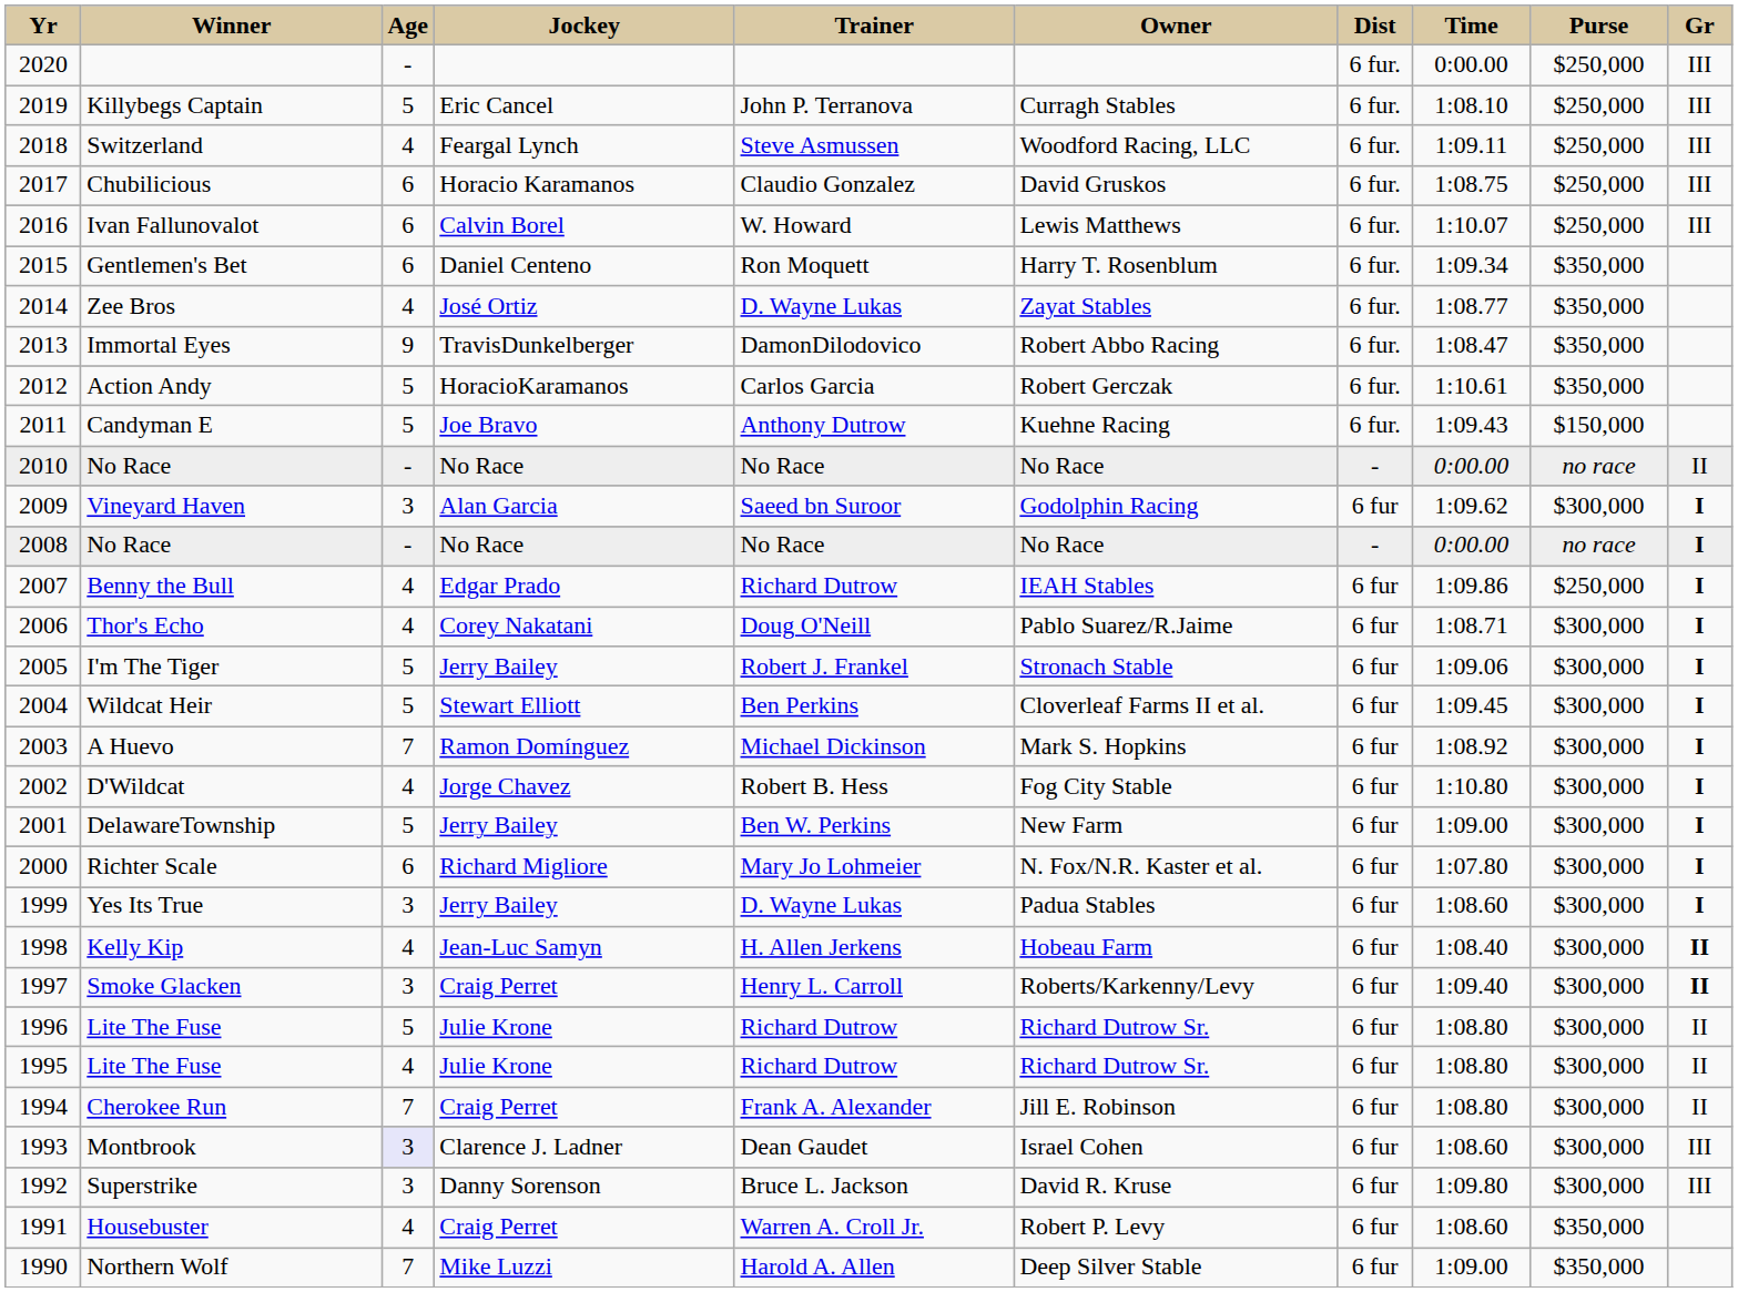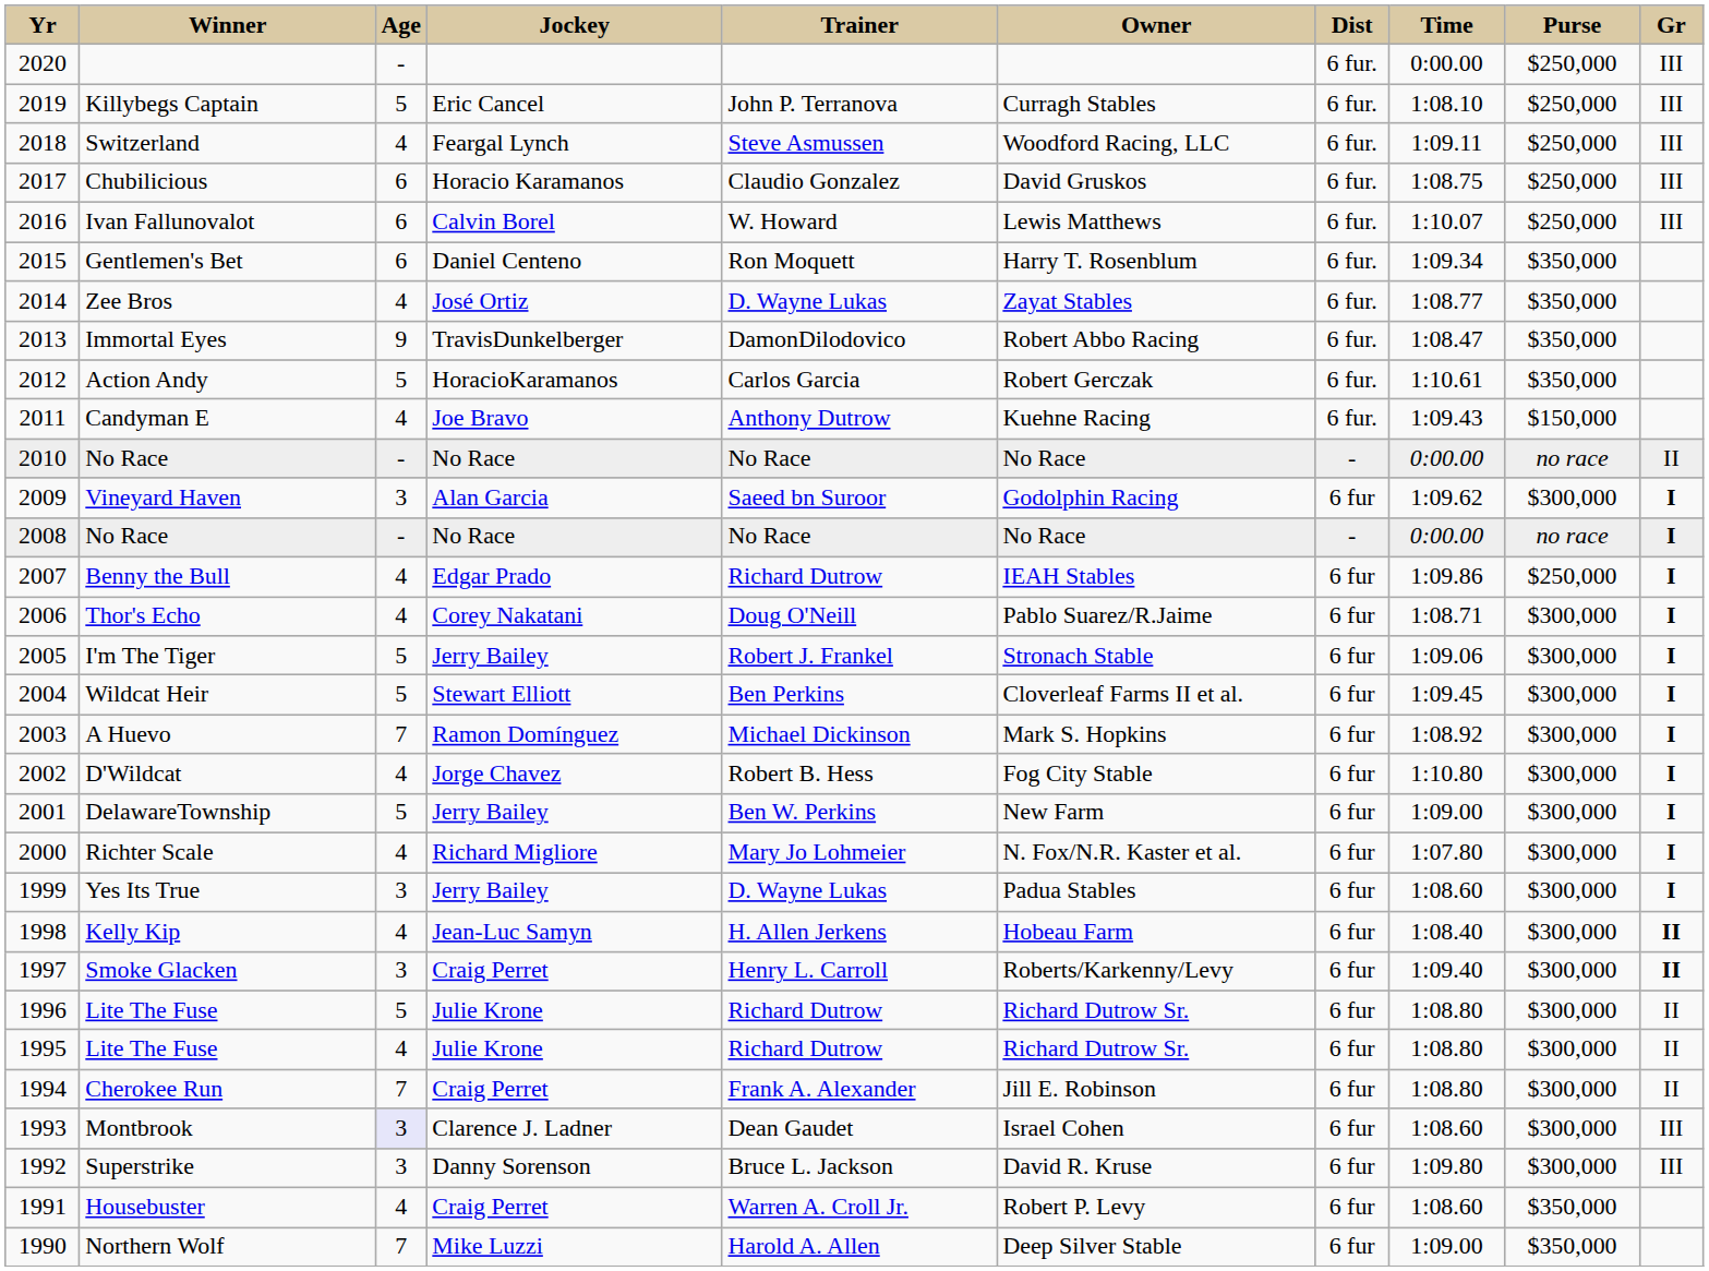Candyman E | Age: 5 -> 4
Richter Scale | Age: 6 -> 4
